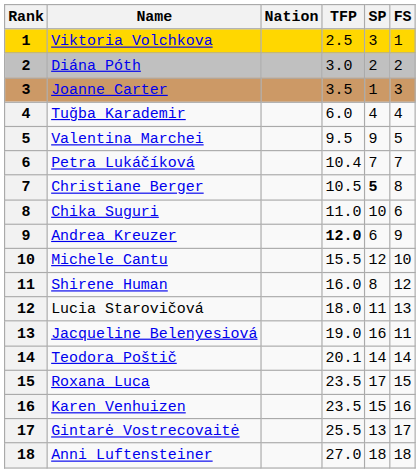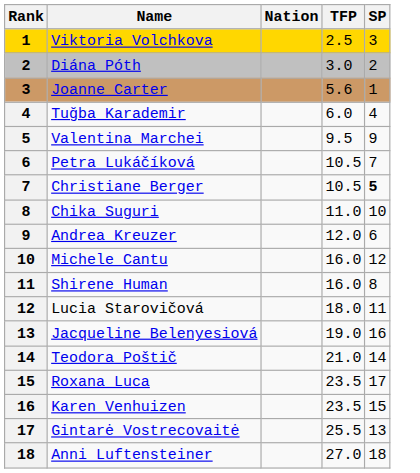- column: FS | 1 | 2 | 3 | 4 | 5 | 7 | 8 | 6 | 9 | 10 | 12 | 13 | 11 | 14 | 15 | 16 | 17 | 18
Joanne Carter | TFP: 3.5 -> 5.6
Petra Lukáčíková | TFP: 10.4 -> 10.5
Andrea Kreuzer | TFP: bold -> normal
Michele Cantu | TFP: 15.5 -> 16.0
Teodora Poštič | TFP: 20.1 -> 21.0
